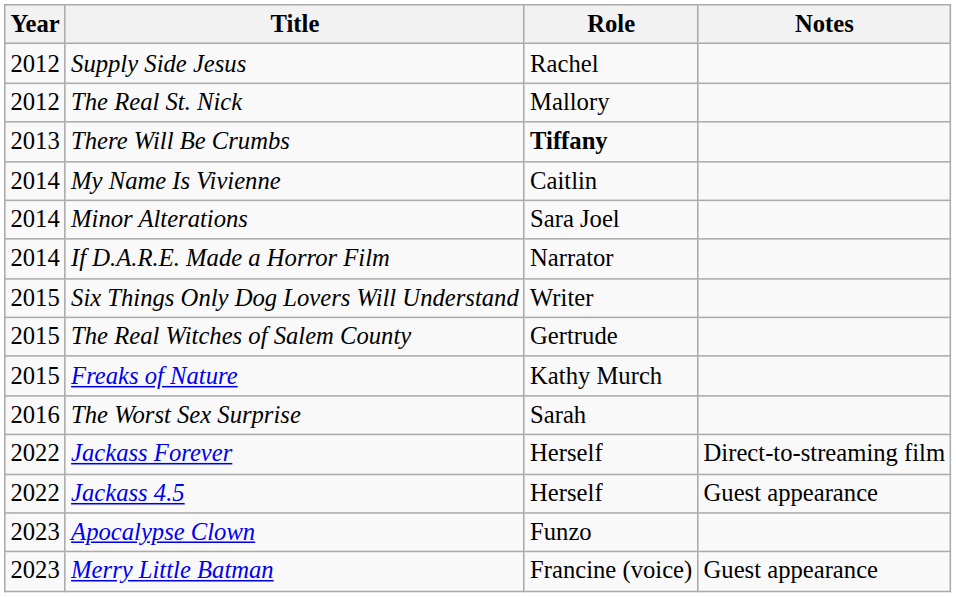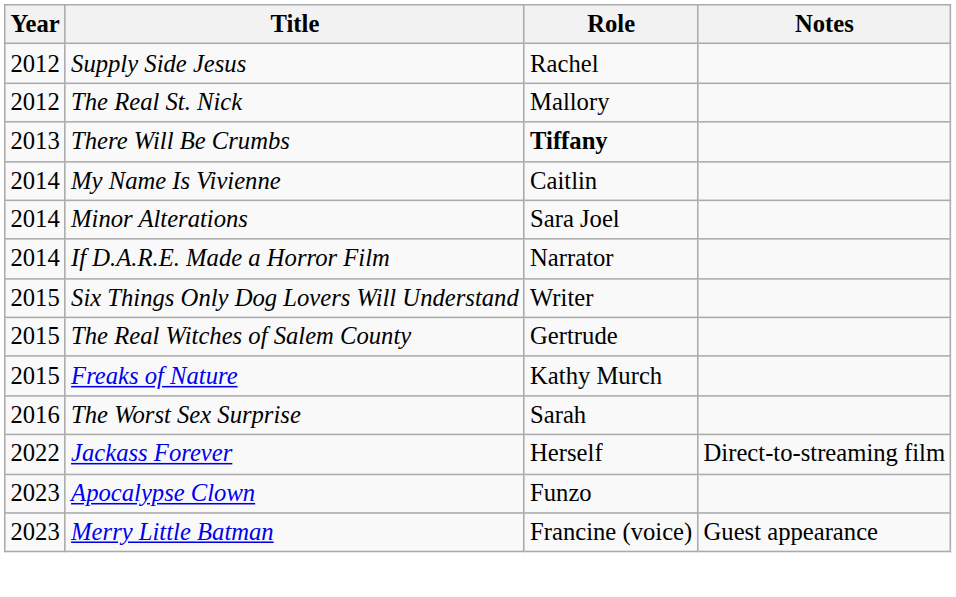- row: 2022 | Jackass 4.5 | Herself | Guest appearance
